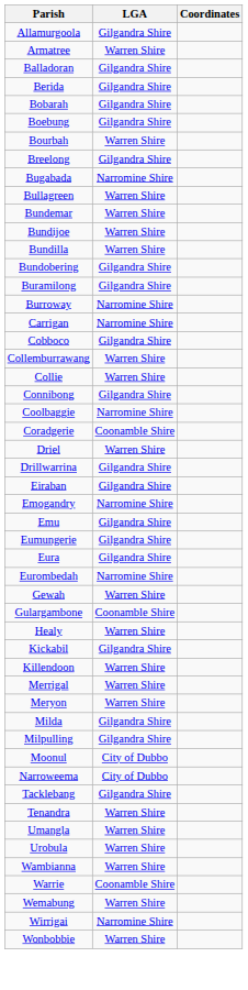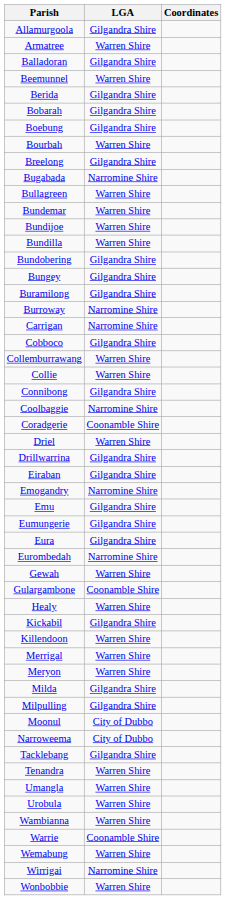+ row: Beemunnel | Warren Shire
+ row: Bungey | Gilgandra Shire
